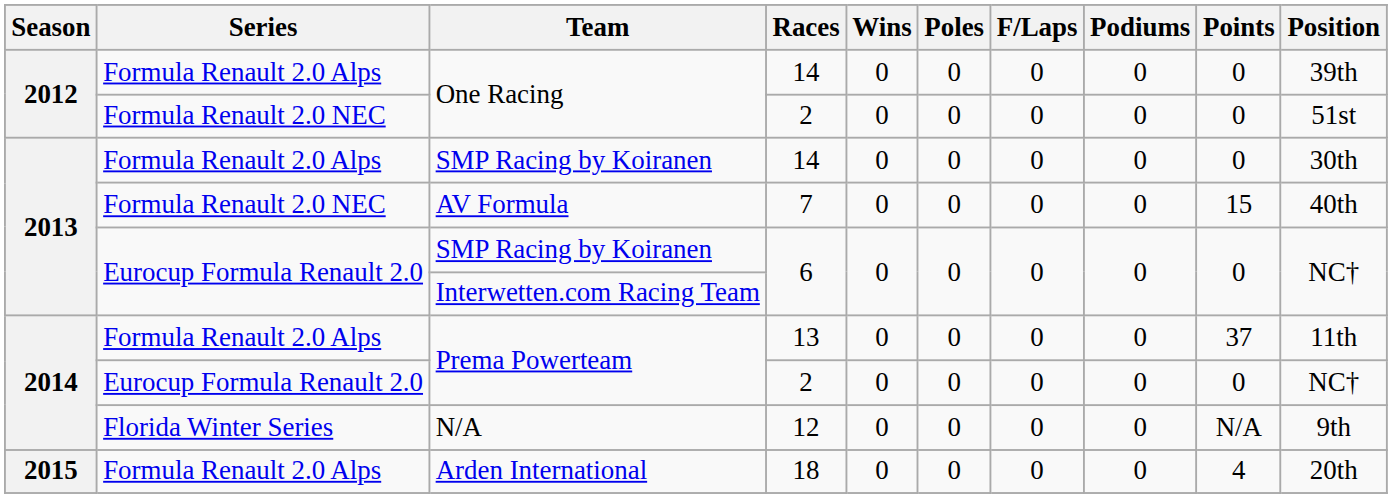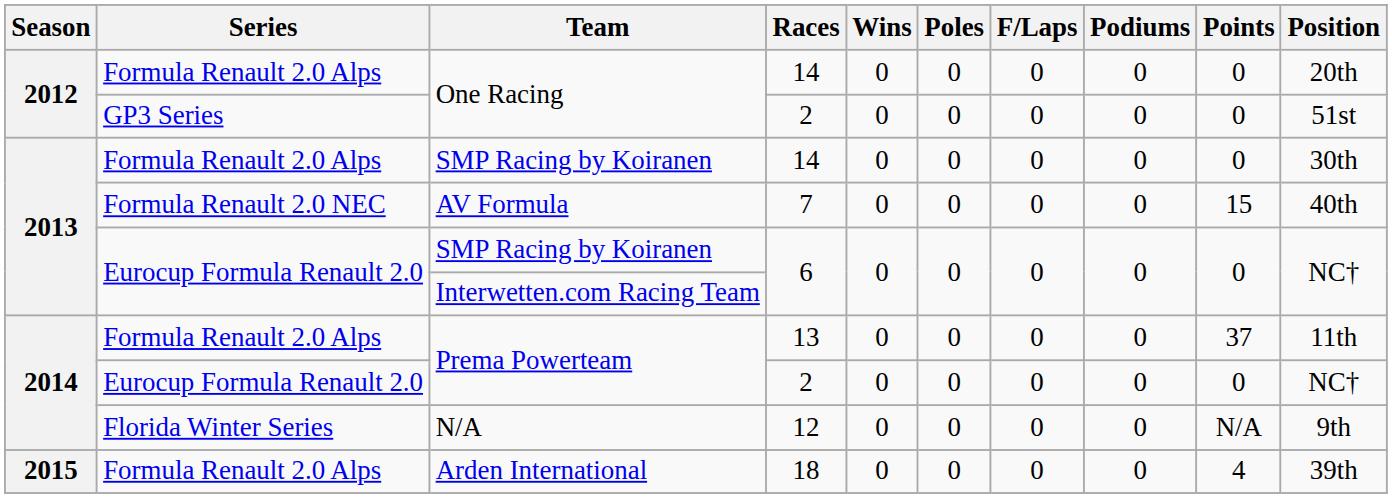One Racing / 14 | Position: 39th -> 20th
One Racing / 2 | Series: Formula Renault 2.0 NEC -> GP3 Series
Arden International | Position: 20th -> 39th
